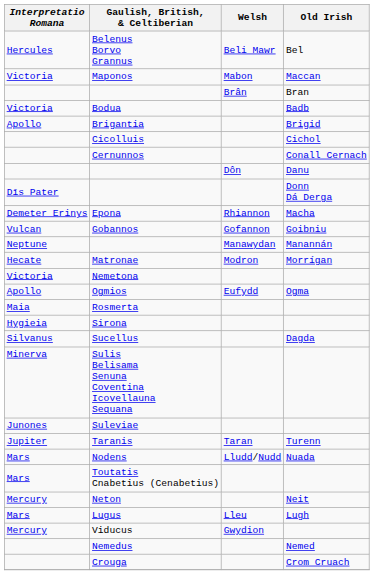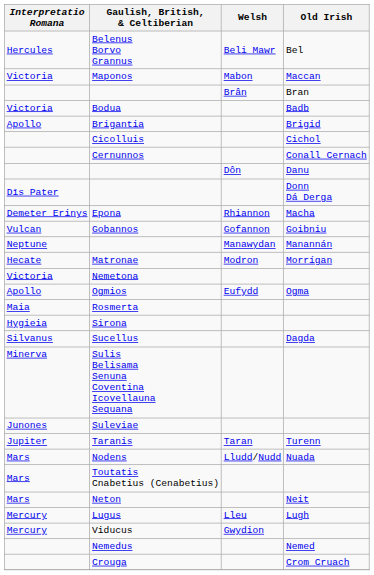Neton | Interpretatio Romana: Mercury -> Mars
Lugus | Interpretatio Romana: Mars -> Mercury
